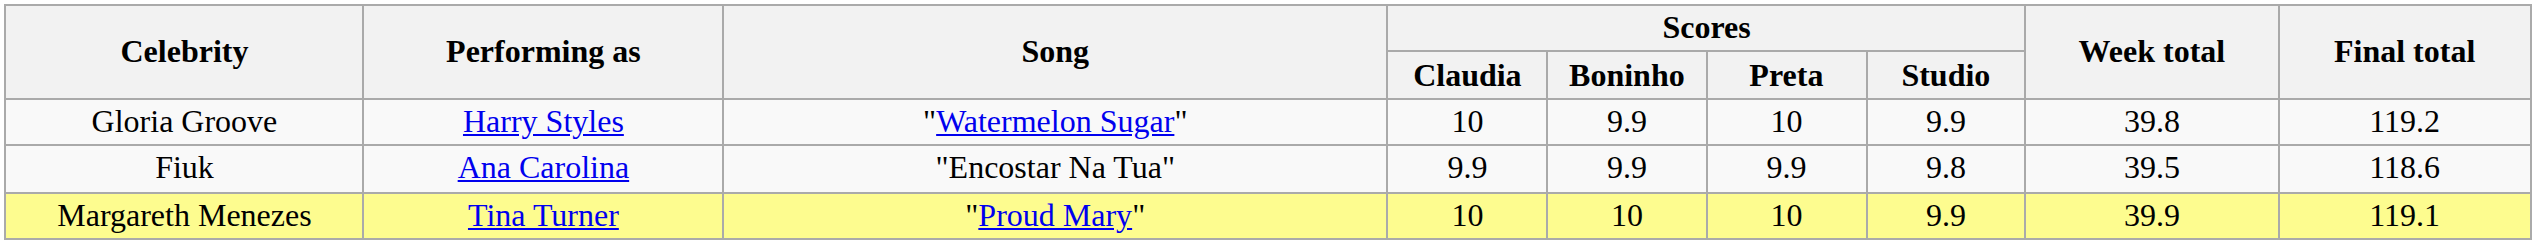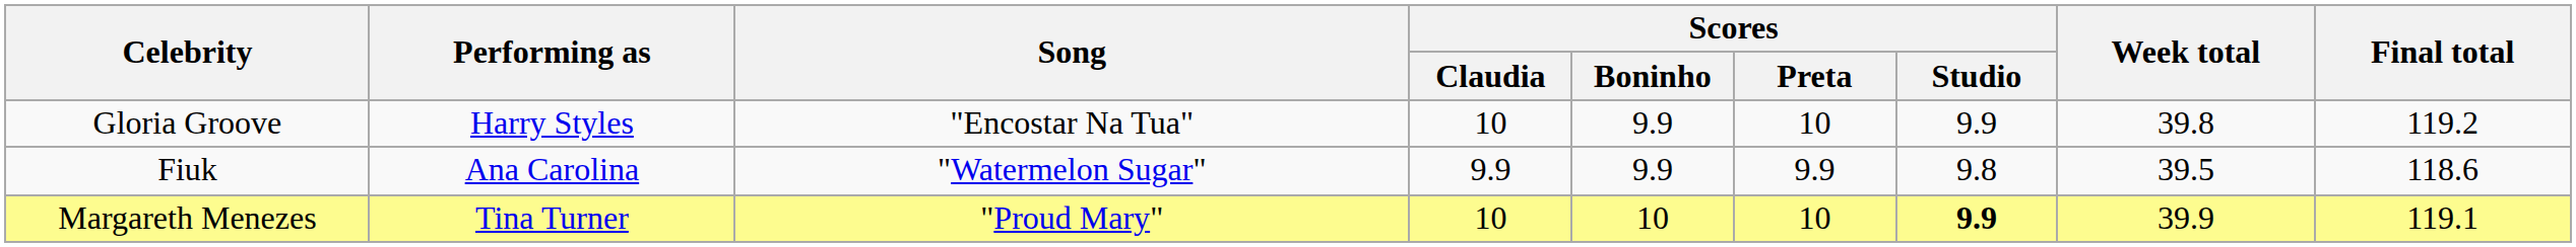Gloria Groove | Song: "Watermelon Sugar" -> "Encostar Na Tua"
Fiuk | Song: "Encostar Na Tua" -> "Watermelon Sugar"
Margareth Menezes | Scores / Studio: normal -> bold
